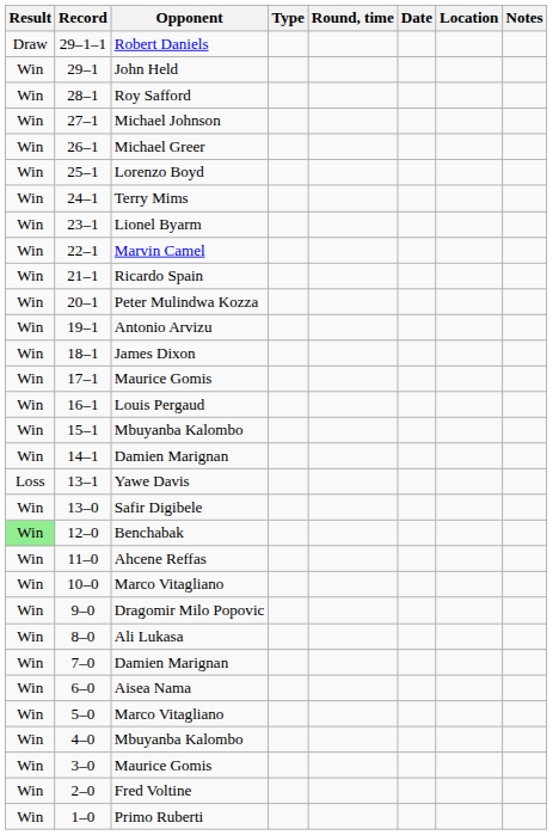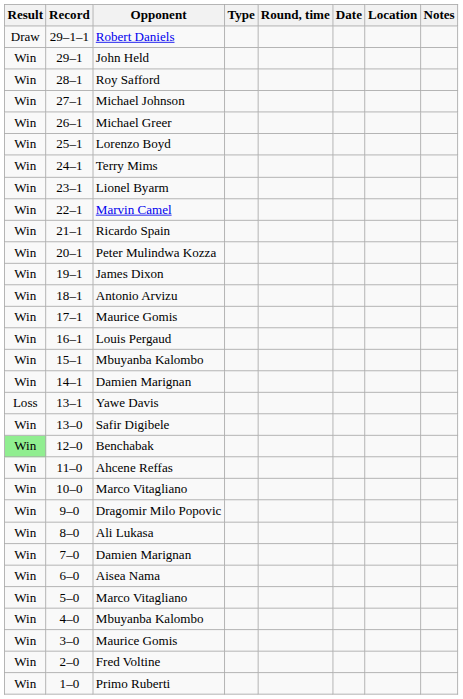19–1 | Opponent: Antonio Arvizu -> James Dixon
18–1 | Opponent: James Dixon -> Antonio Arvizu
